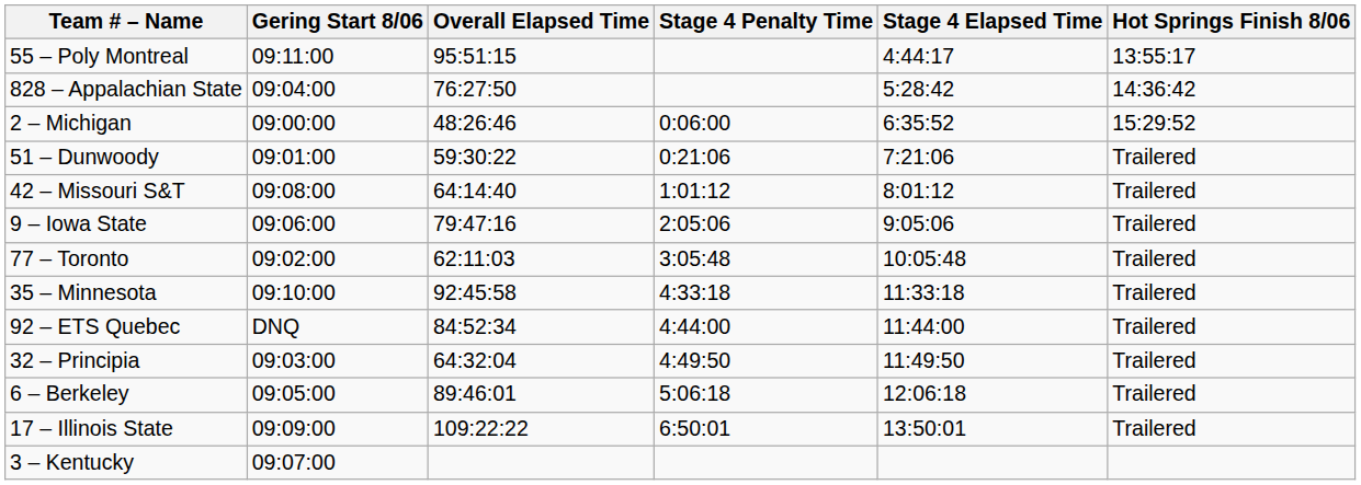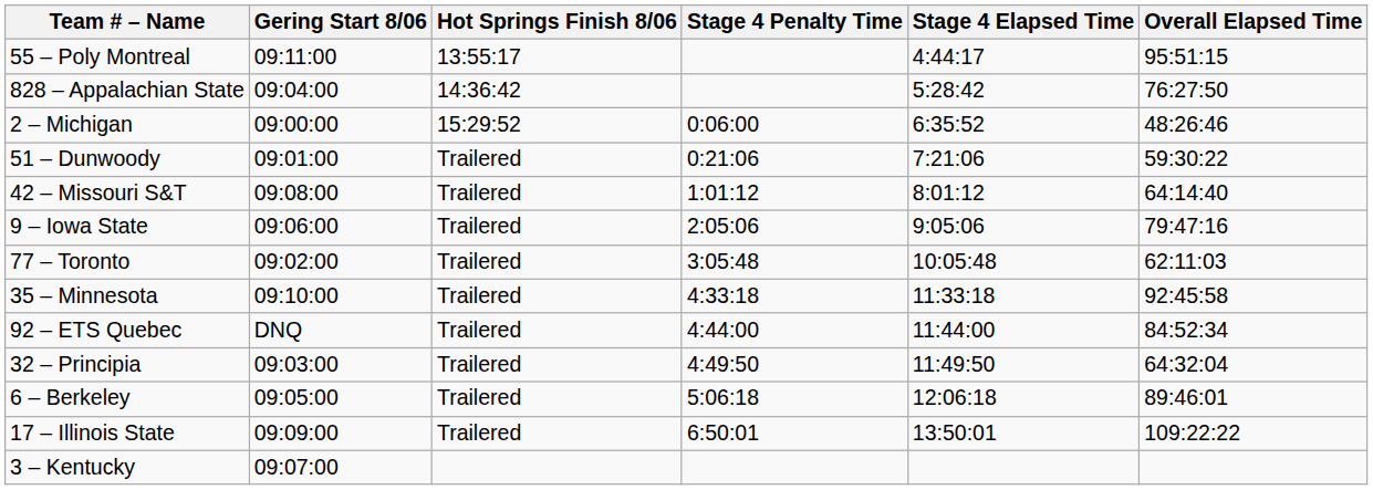columns swapped: Hot Springs Finish 8/06 <-> Overall Elapsed Time
